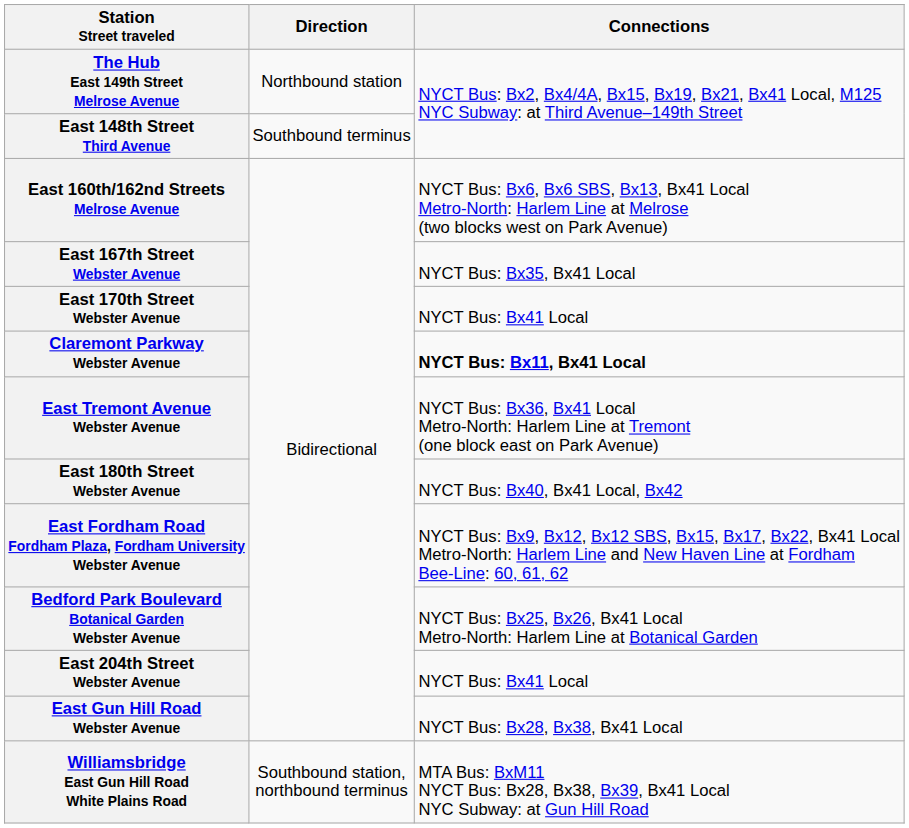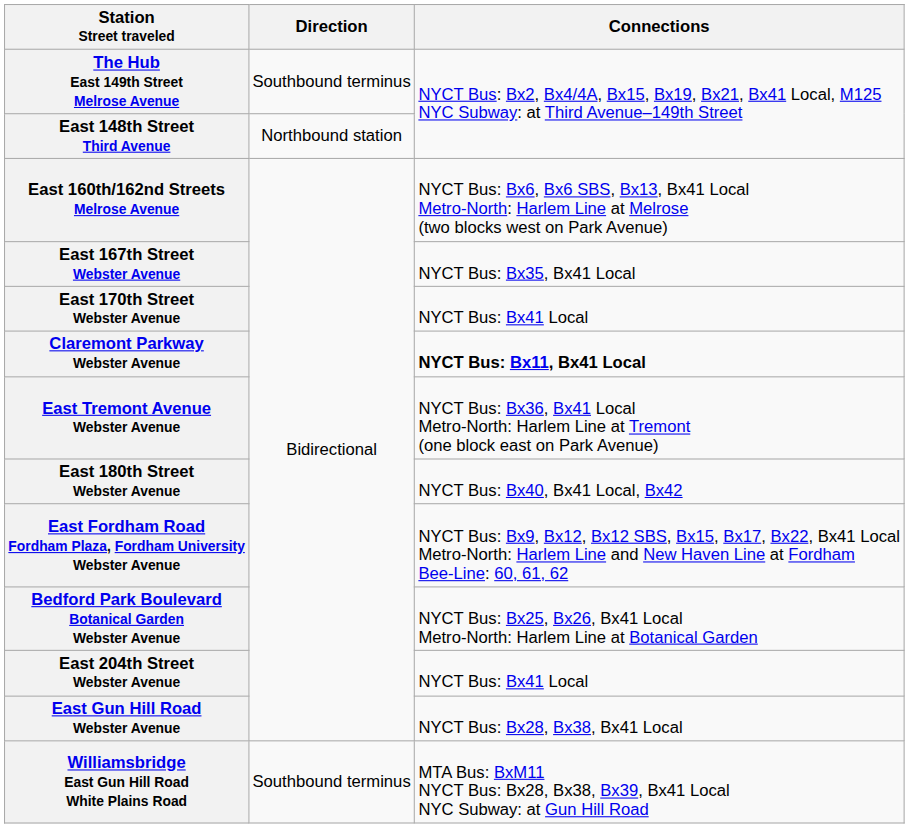The Hub East 149th Street Melrose Avenue | Direction: Northbound station -> Southbound terminus
East 148th Street Third Avenue | Direction: Southbound terminus -> Northbound station
Williamsbridge East Gun Hill Road White Plains Road | Direction: Southbound station, northbound terminus -> Southbound terminus
